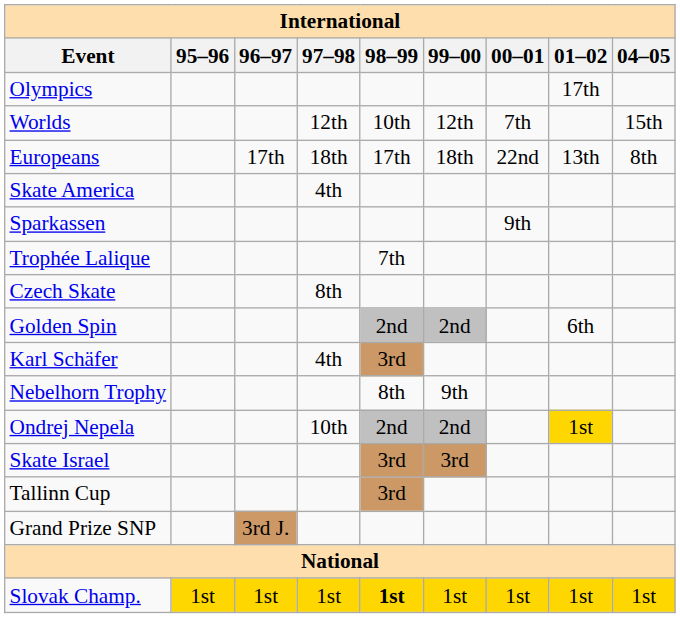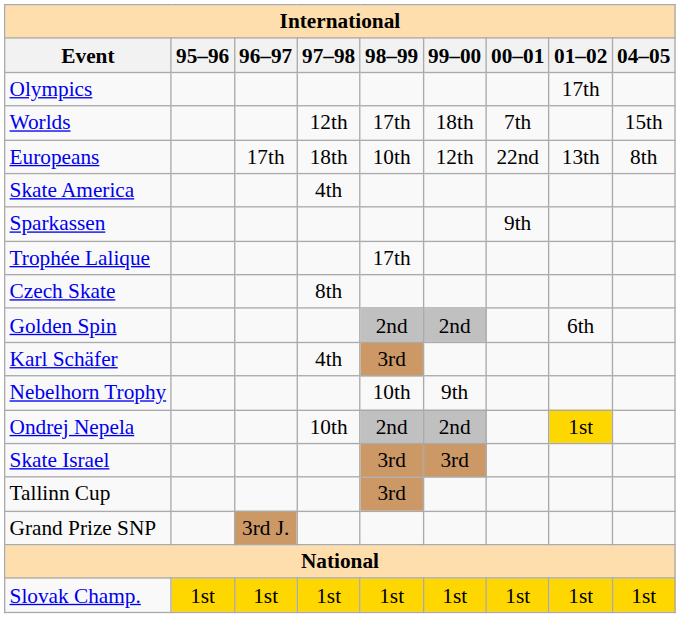Worlds | 98–99: 10th -> 17th
Worlds | 99–00: 12th -> 18th
Europeans | 98–99: 17th -> 10th
Europeans | 99–00: 18th -> 12th
Trophée Lalique | 98–99: 7th -> 17th
Nebelhorn Trophy | 98–99: 8th -> 10th
Slovak Champ. | 98–99: bold -> normal
